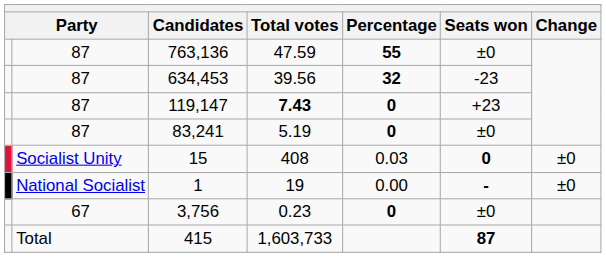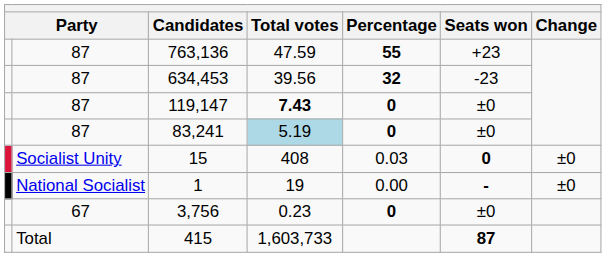763,136 | Seats won: ±0 -> +23
119,147 | Seats won: +23 -> ±0
83,241 | Total votes: no background -> lightblue background
